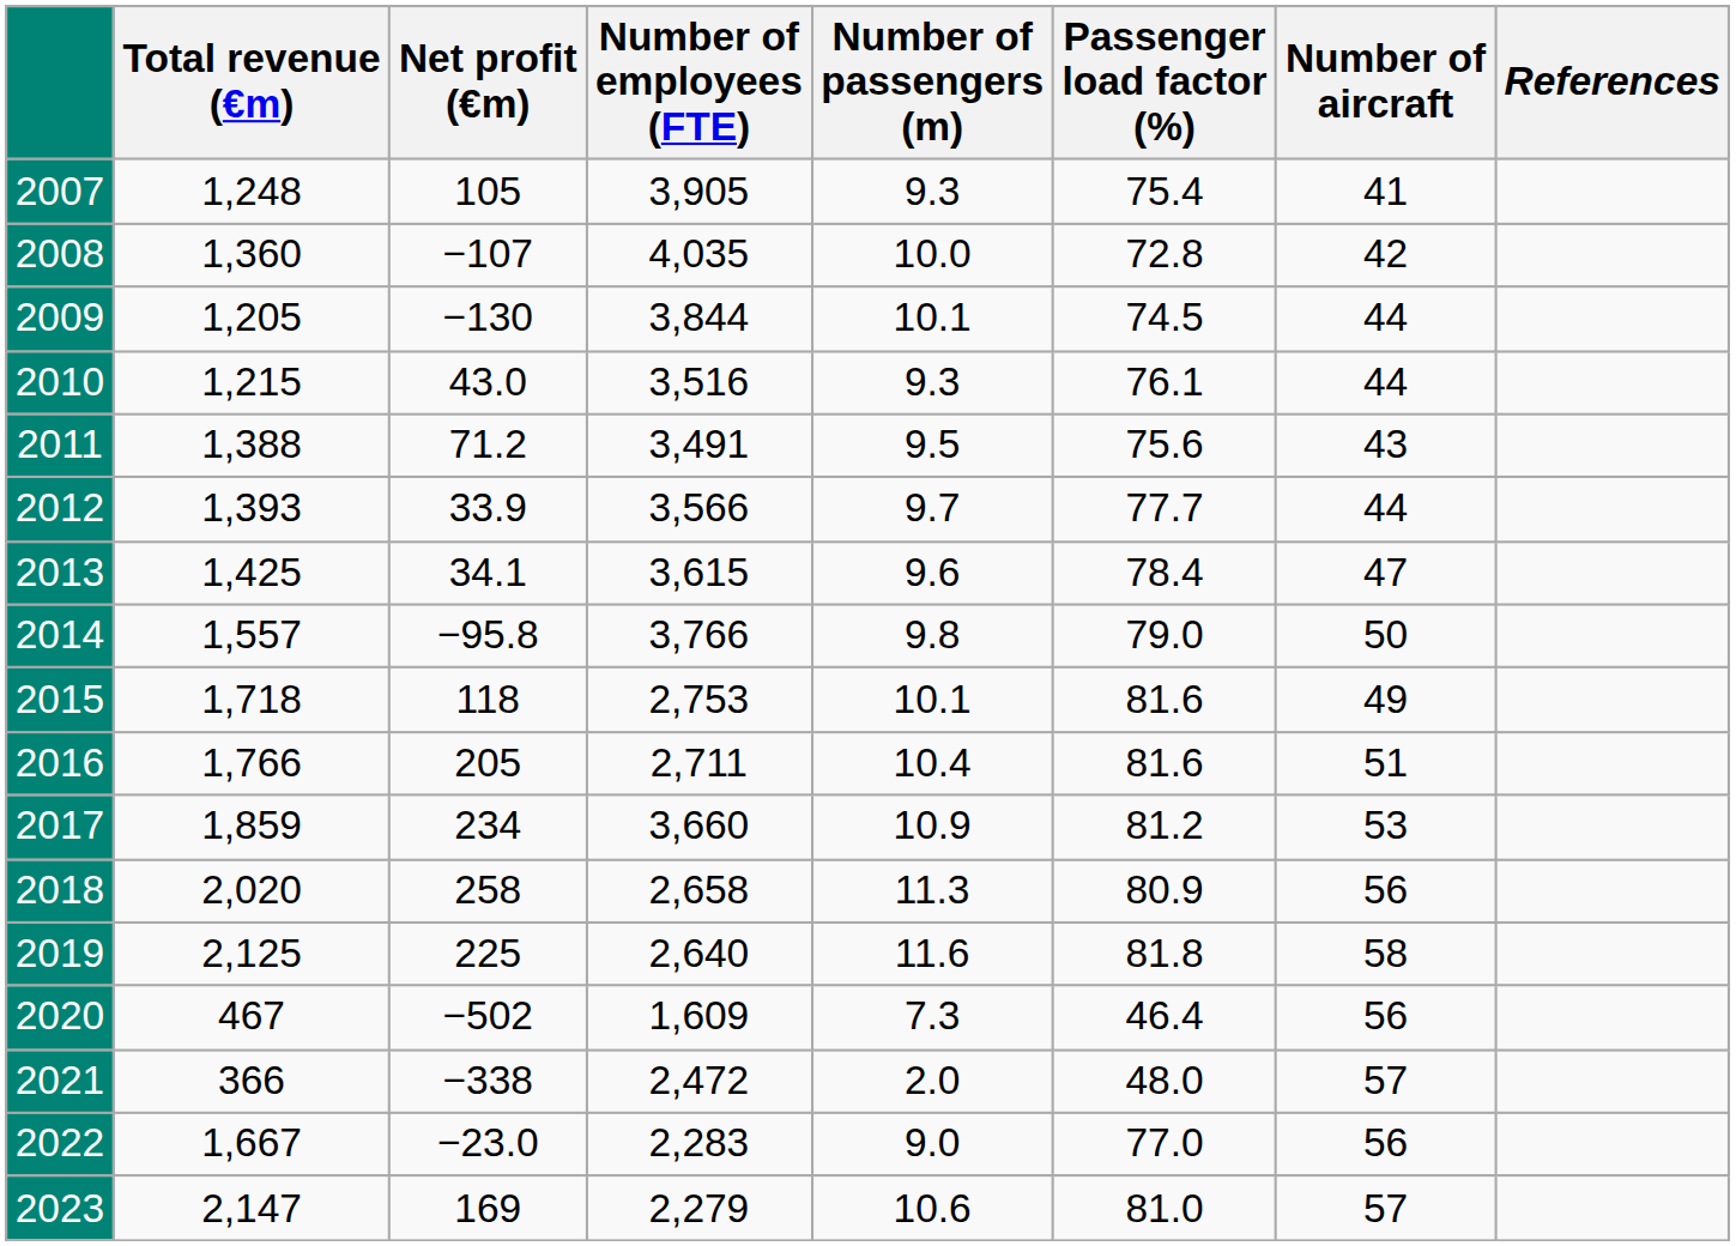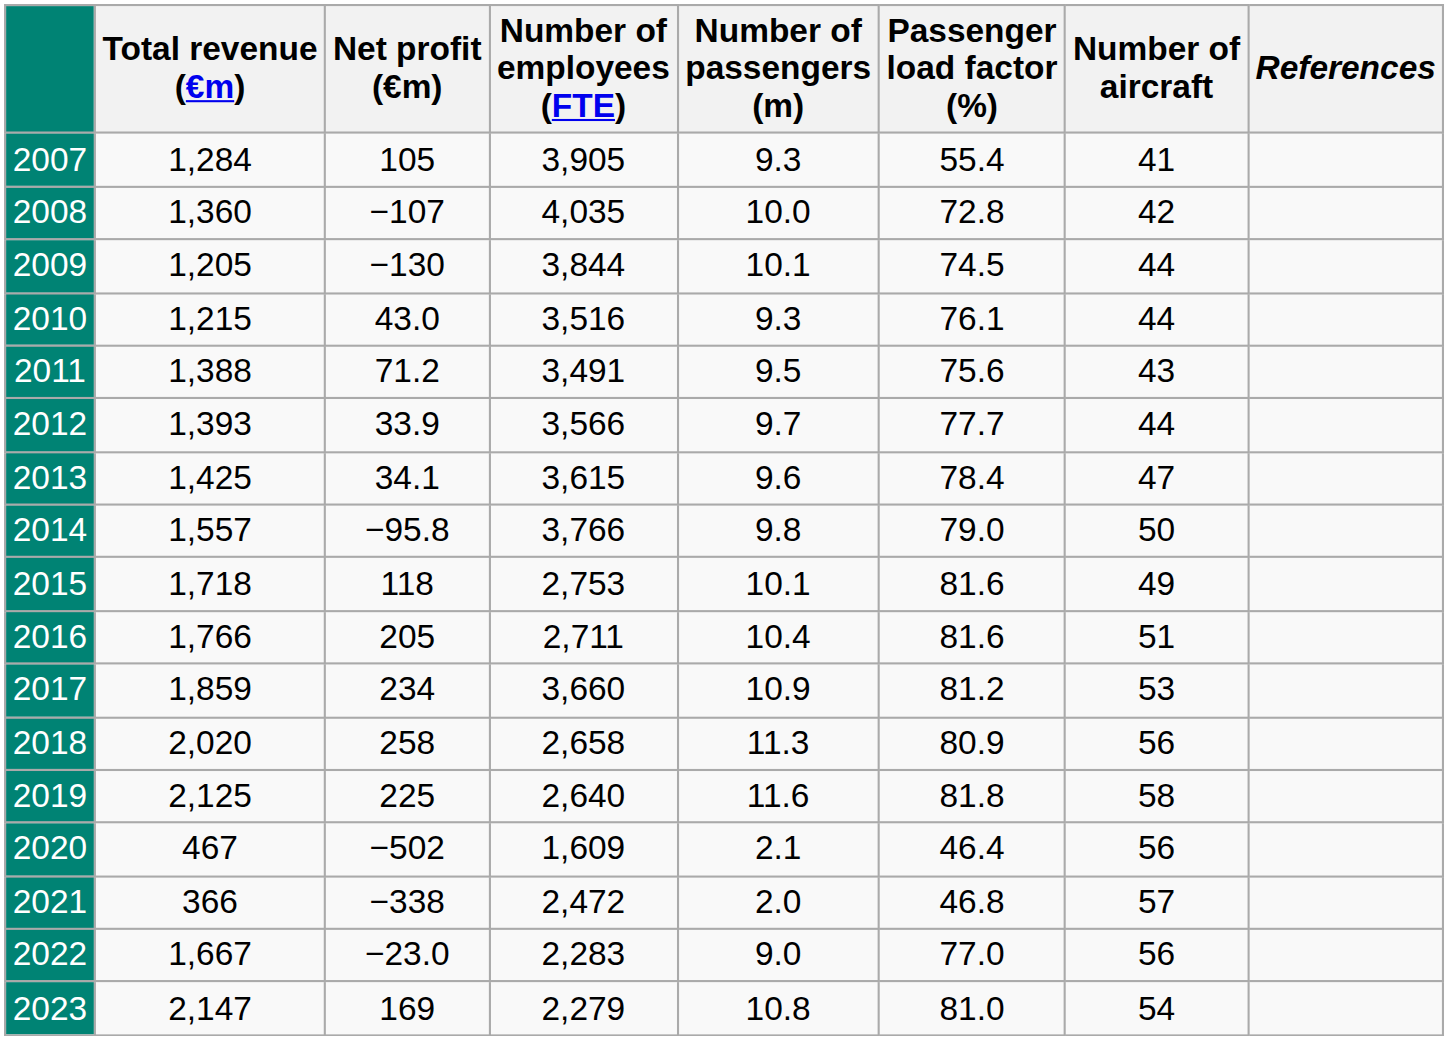2007 | Total revenue (€m): 1,248 -> 1,284
2007 | Passenger load factor (%): 75.4 -> 55.4
2020 | Number of passengers (m): 7.3 -> 2.1
2021 | Passenger load factor (%): 48.0 -> 46.8
2023 | Number of passengers (m): 10.6 -> 10.8
2023 | Number of aircraft: 57 -> 54
